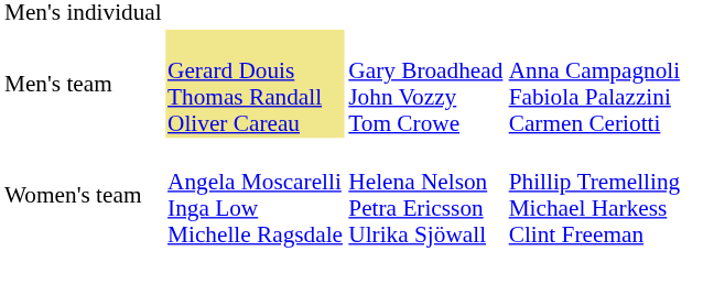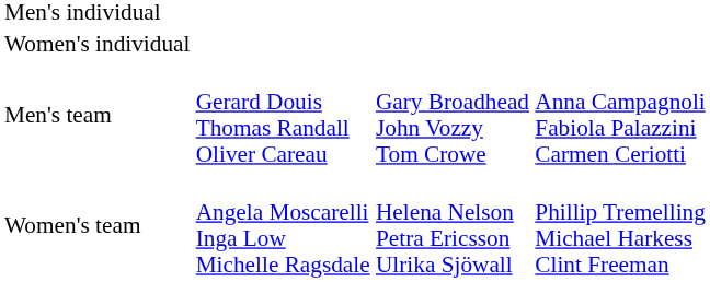+ row: Women's individual
Men's team | column 2: khaki background -> no background
